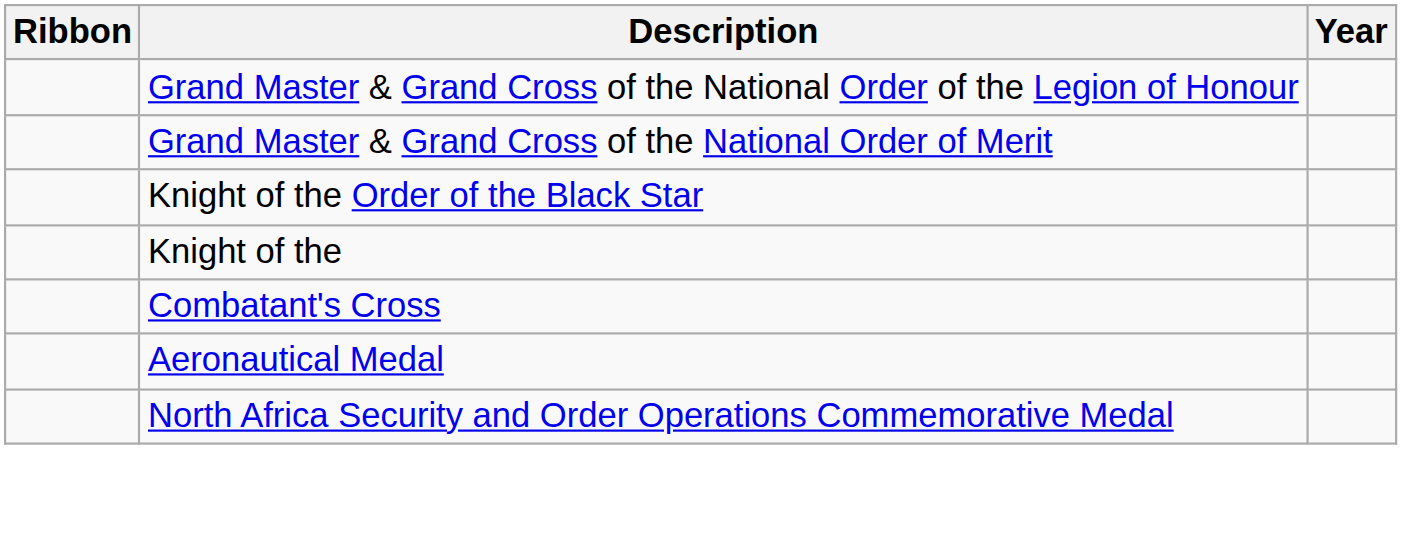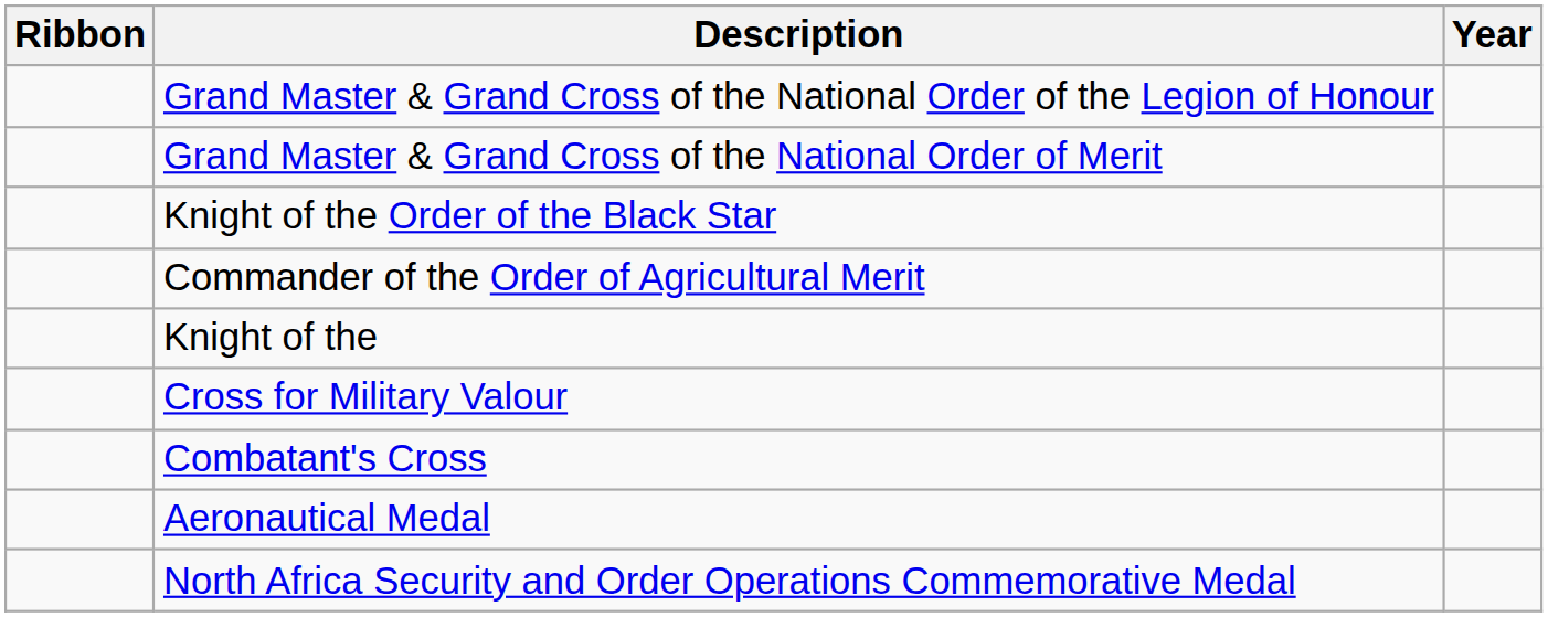+ row: Commander of the Order of Agricultural Merit
+ row: Cross for Military Valour
